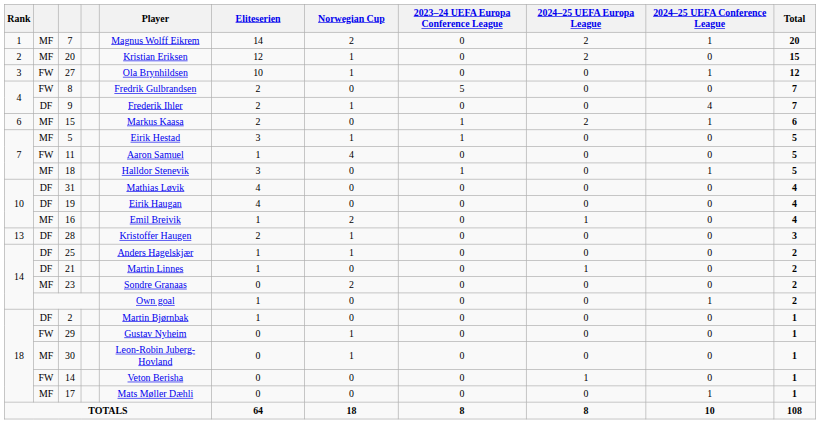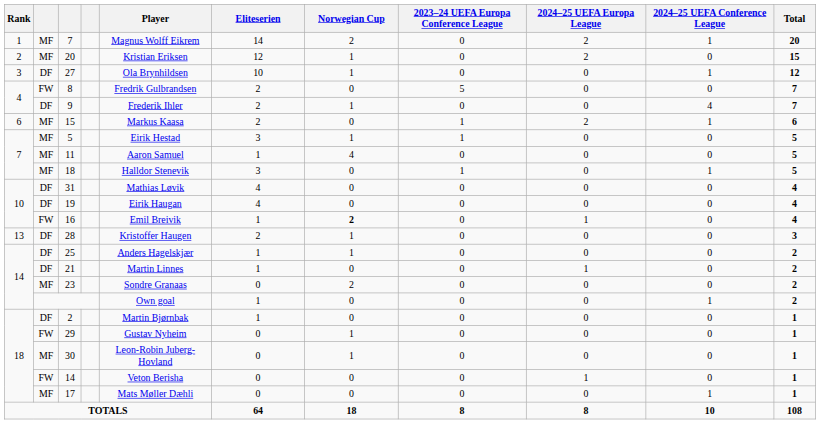27 | column 2: FW -> DF
11 | column 2: FW -> MF
16 | column 2: MF -> FW
16 | Norwegian Cup: normal -> bold
